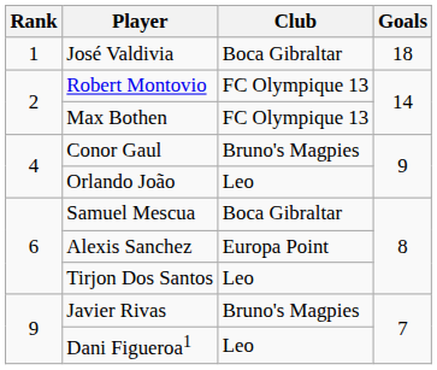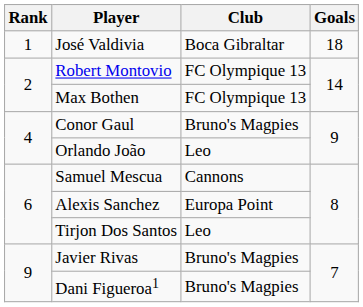Samuel Mescua | Club: Boca Gibraltar -> Cannons
Dani Figueroa1 | Club: Leo -> Bruno's Magpies
